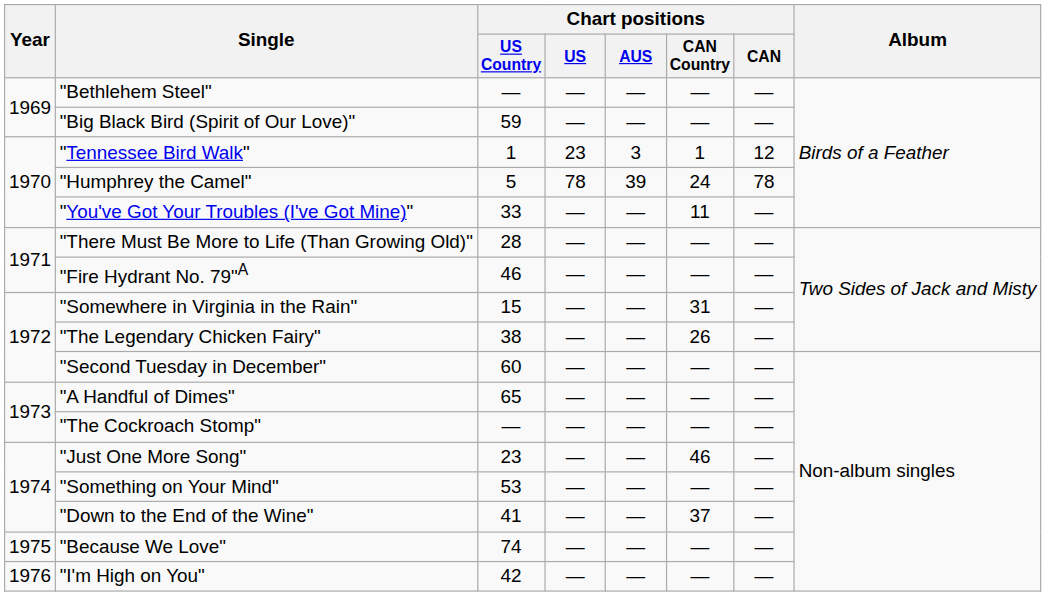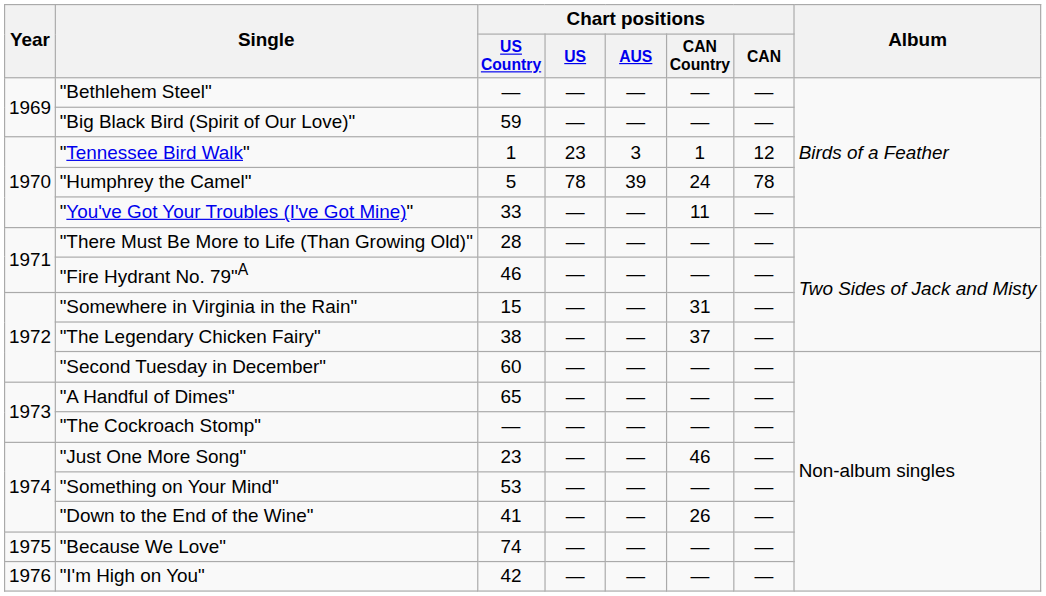"The Legendary Chicken Fairy" | Chart positions / CAN Country: 26 -> 37
"Down to the End of the Wine" | Chart positions / CAN Country: 37 -> 26
